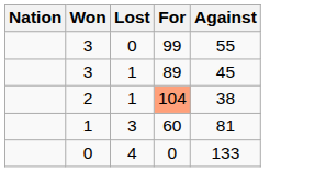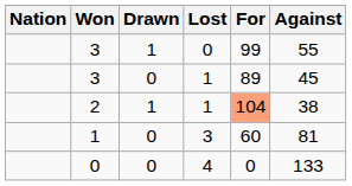+ column: Drawn | 1 | 0 | 1 | 0 | 0
